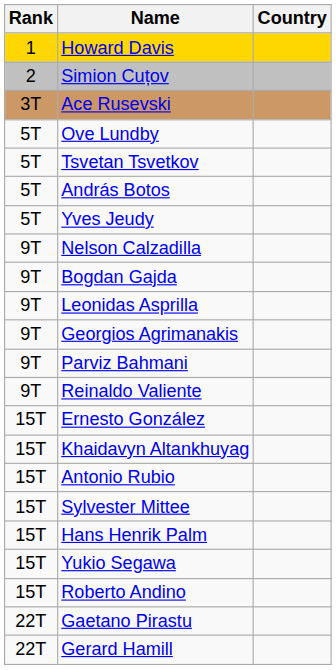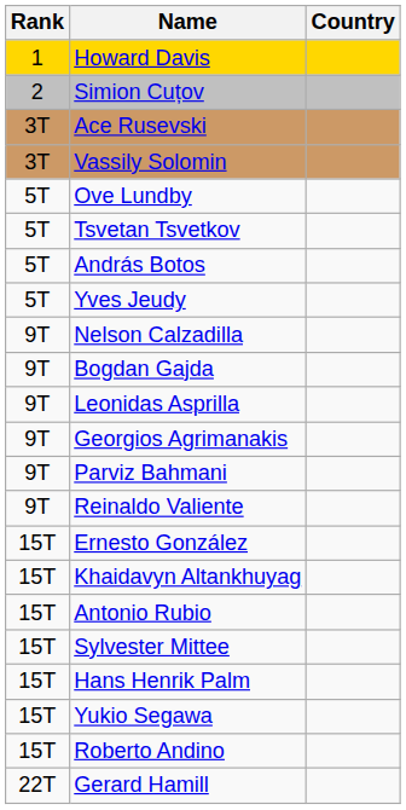+ row: 3T | Vassily Solomin
- row: 22T | Gaetano Pirastu
